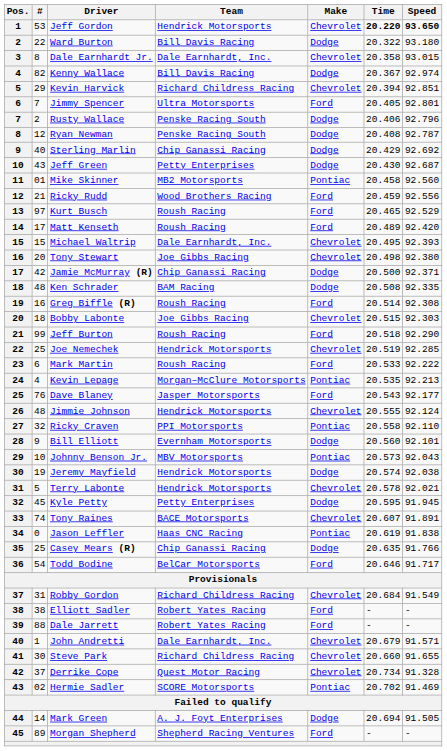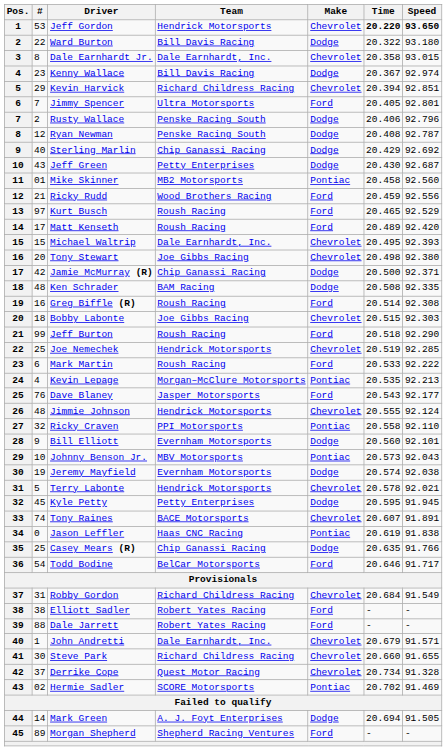Kenny Wallace | #: 82 -> 23
Jeremy Mayfield | Team: Hendrick Motorsports -> Evernham Motorsports
